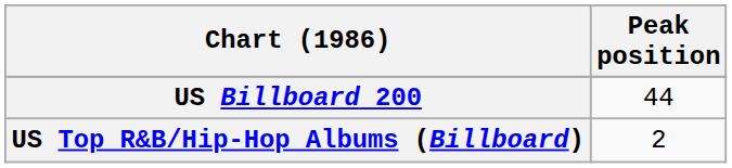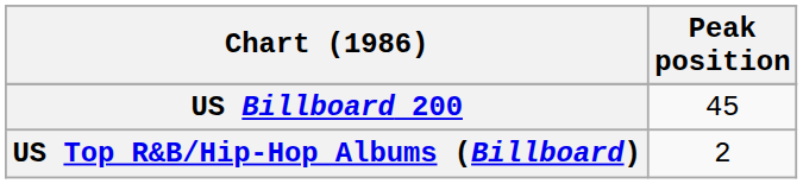US Billboard 200 | Peak position: 44 -> 45
